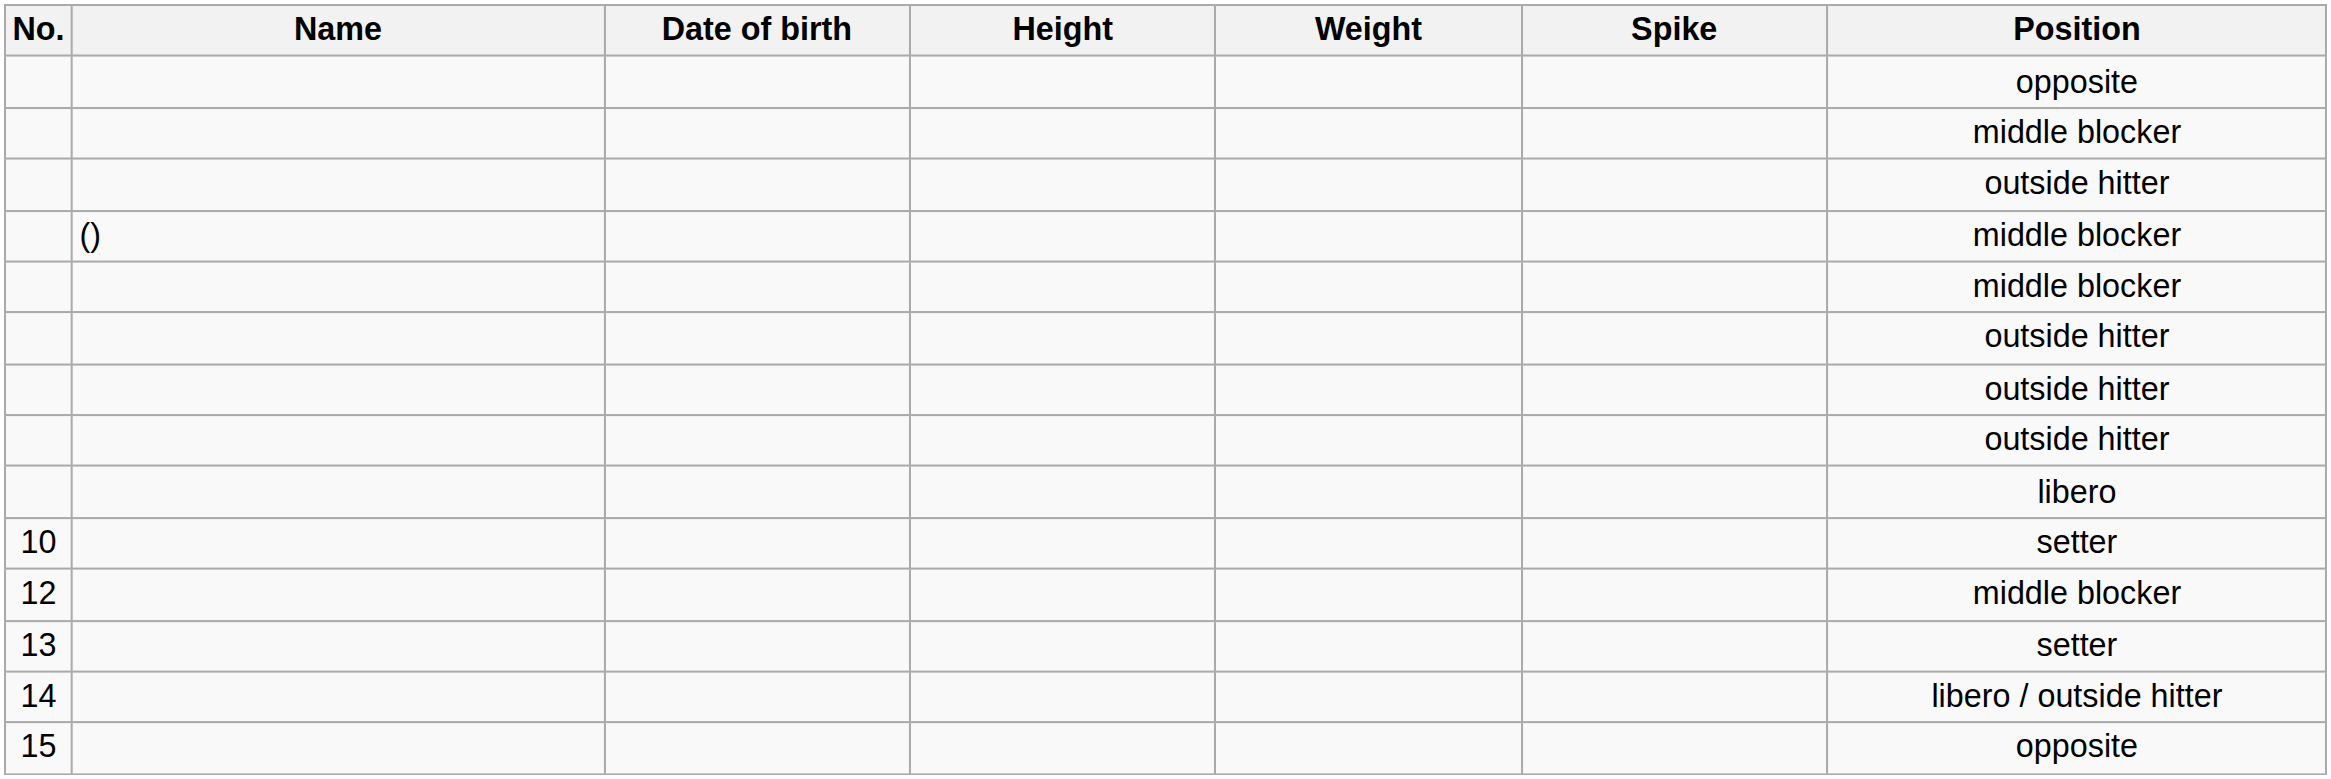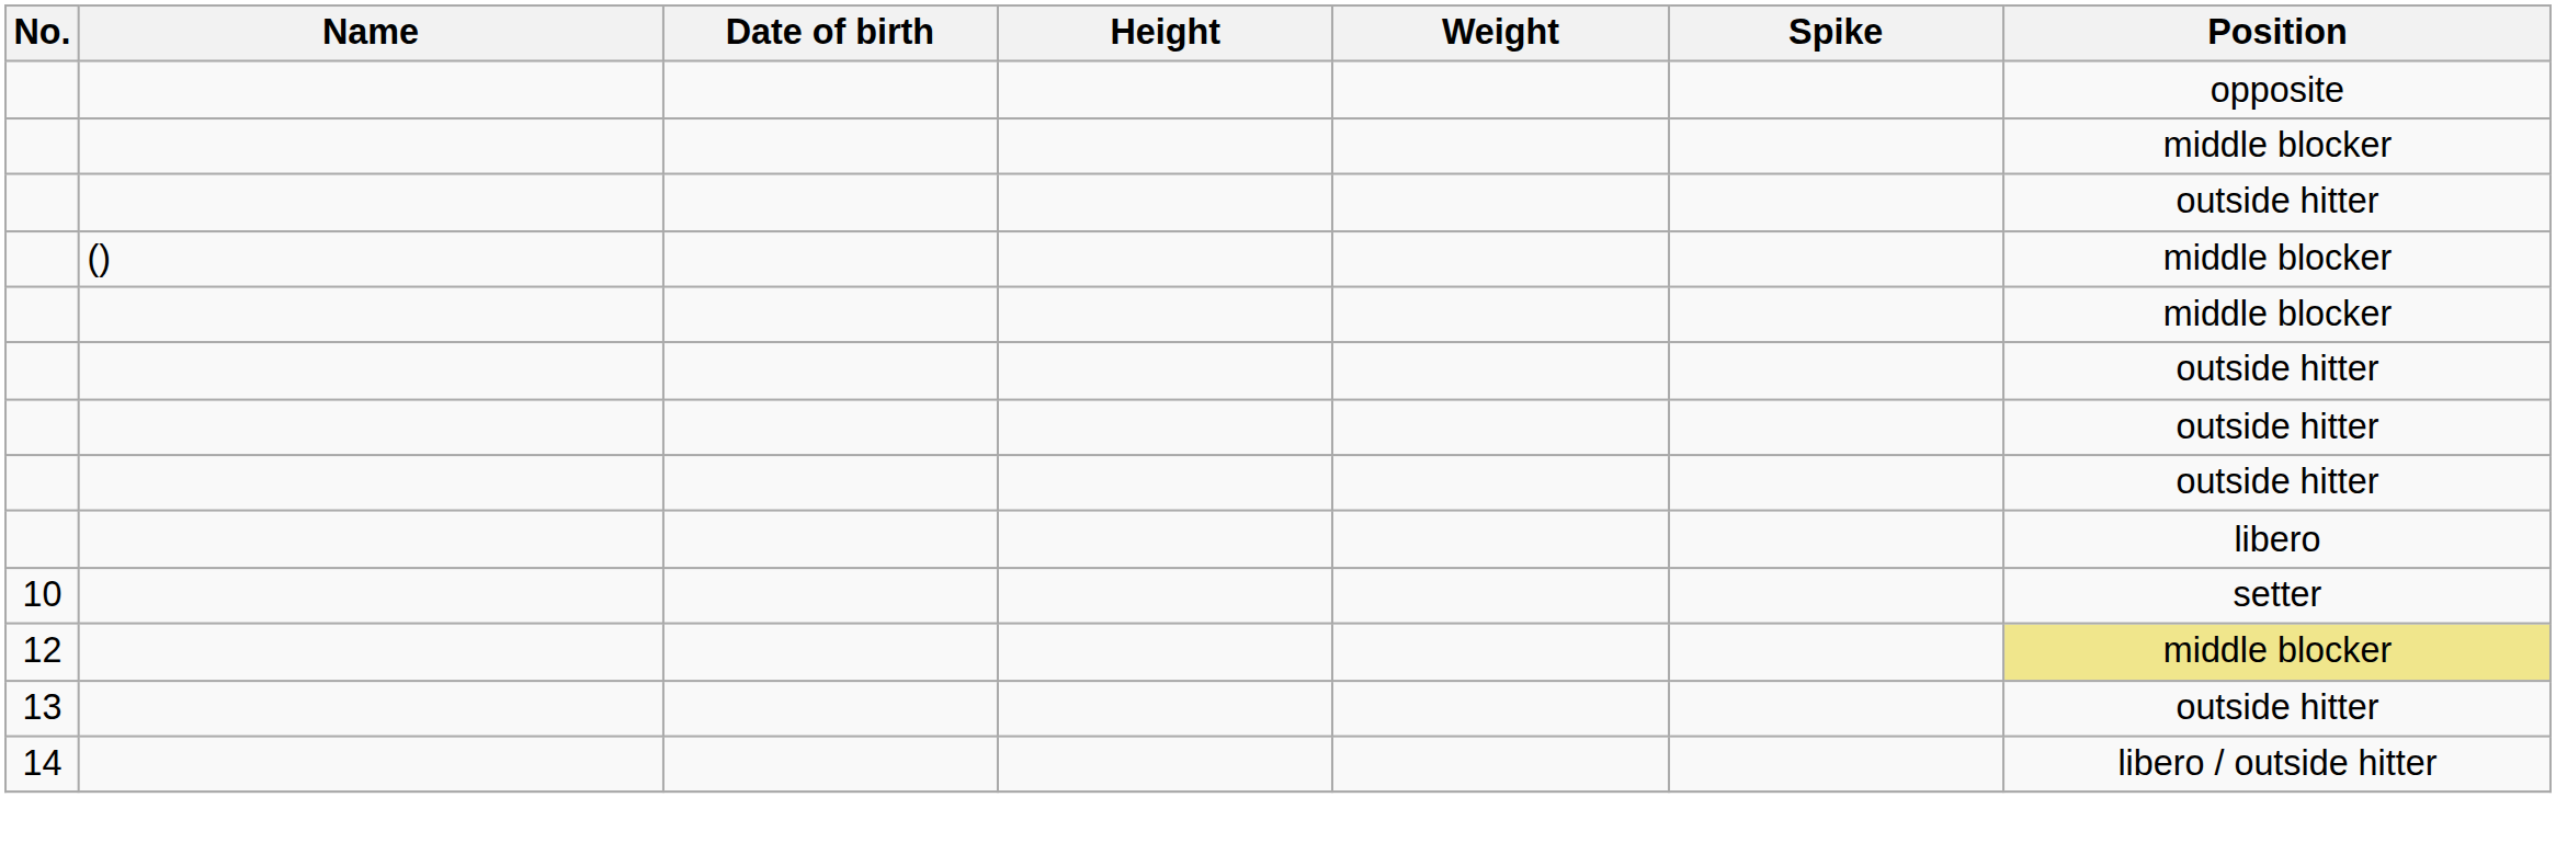12 | Position: no background -> khaki background
13 | Position: setter -> outside hitter
- row: 15 | opposite
